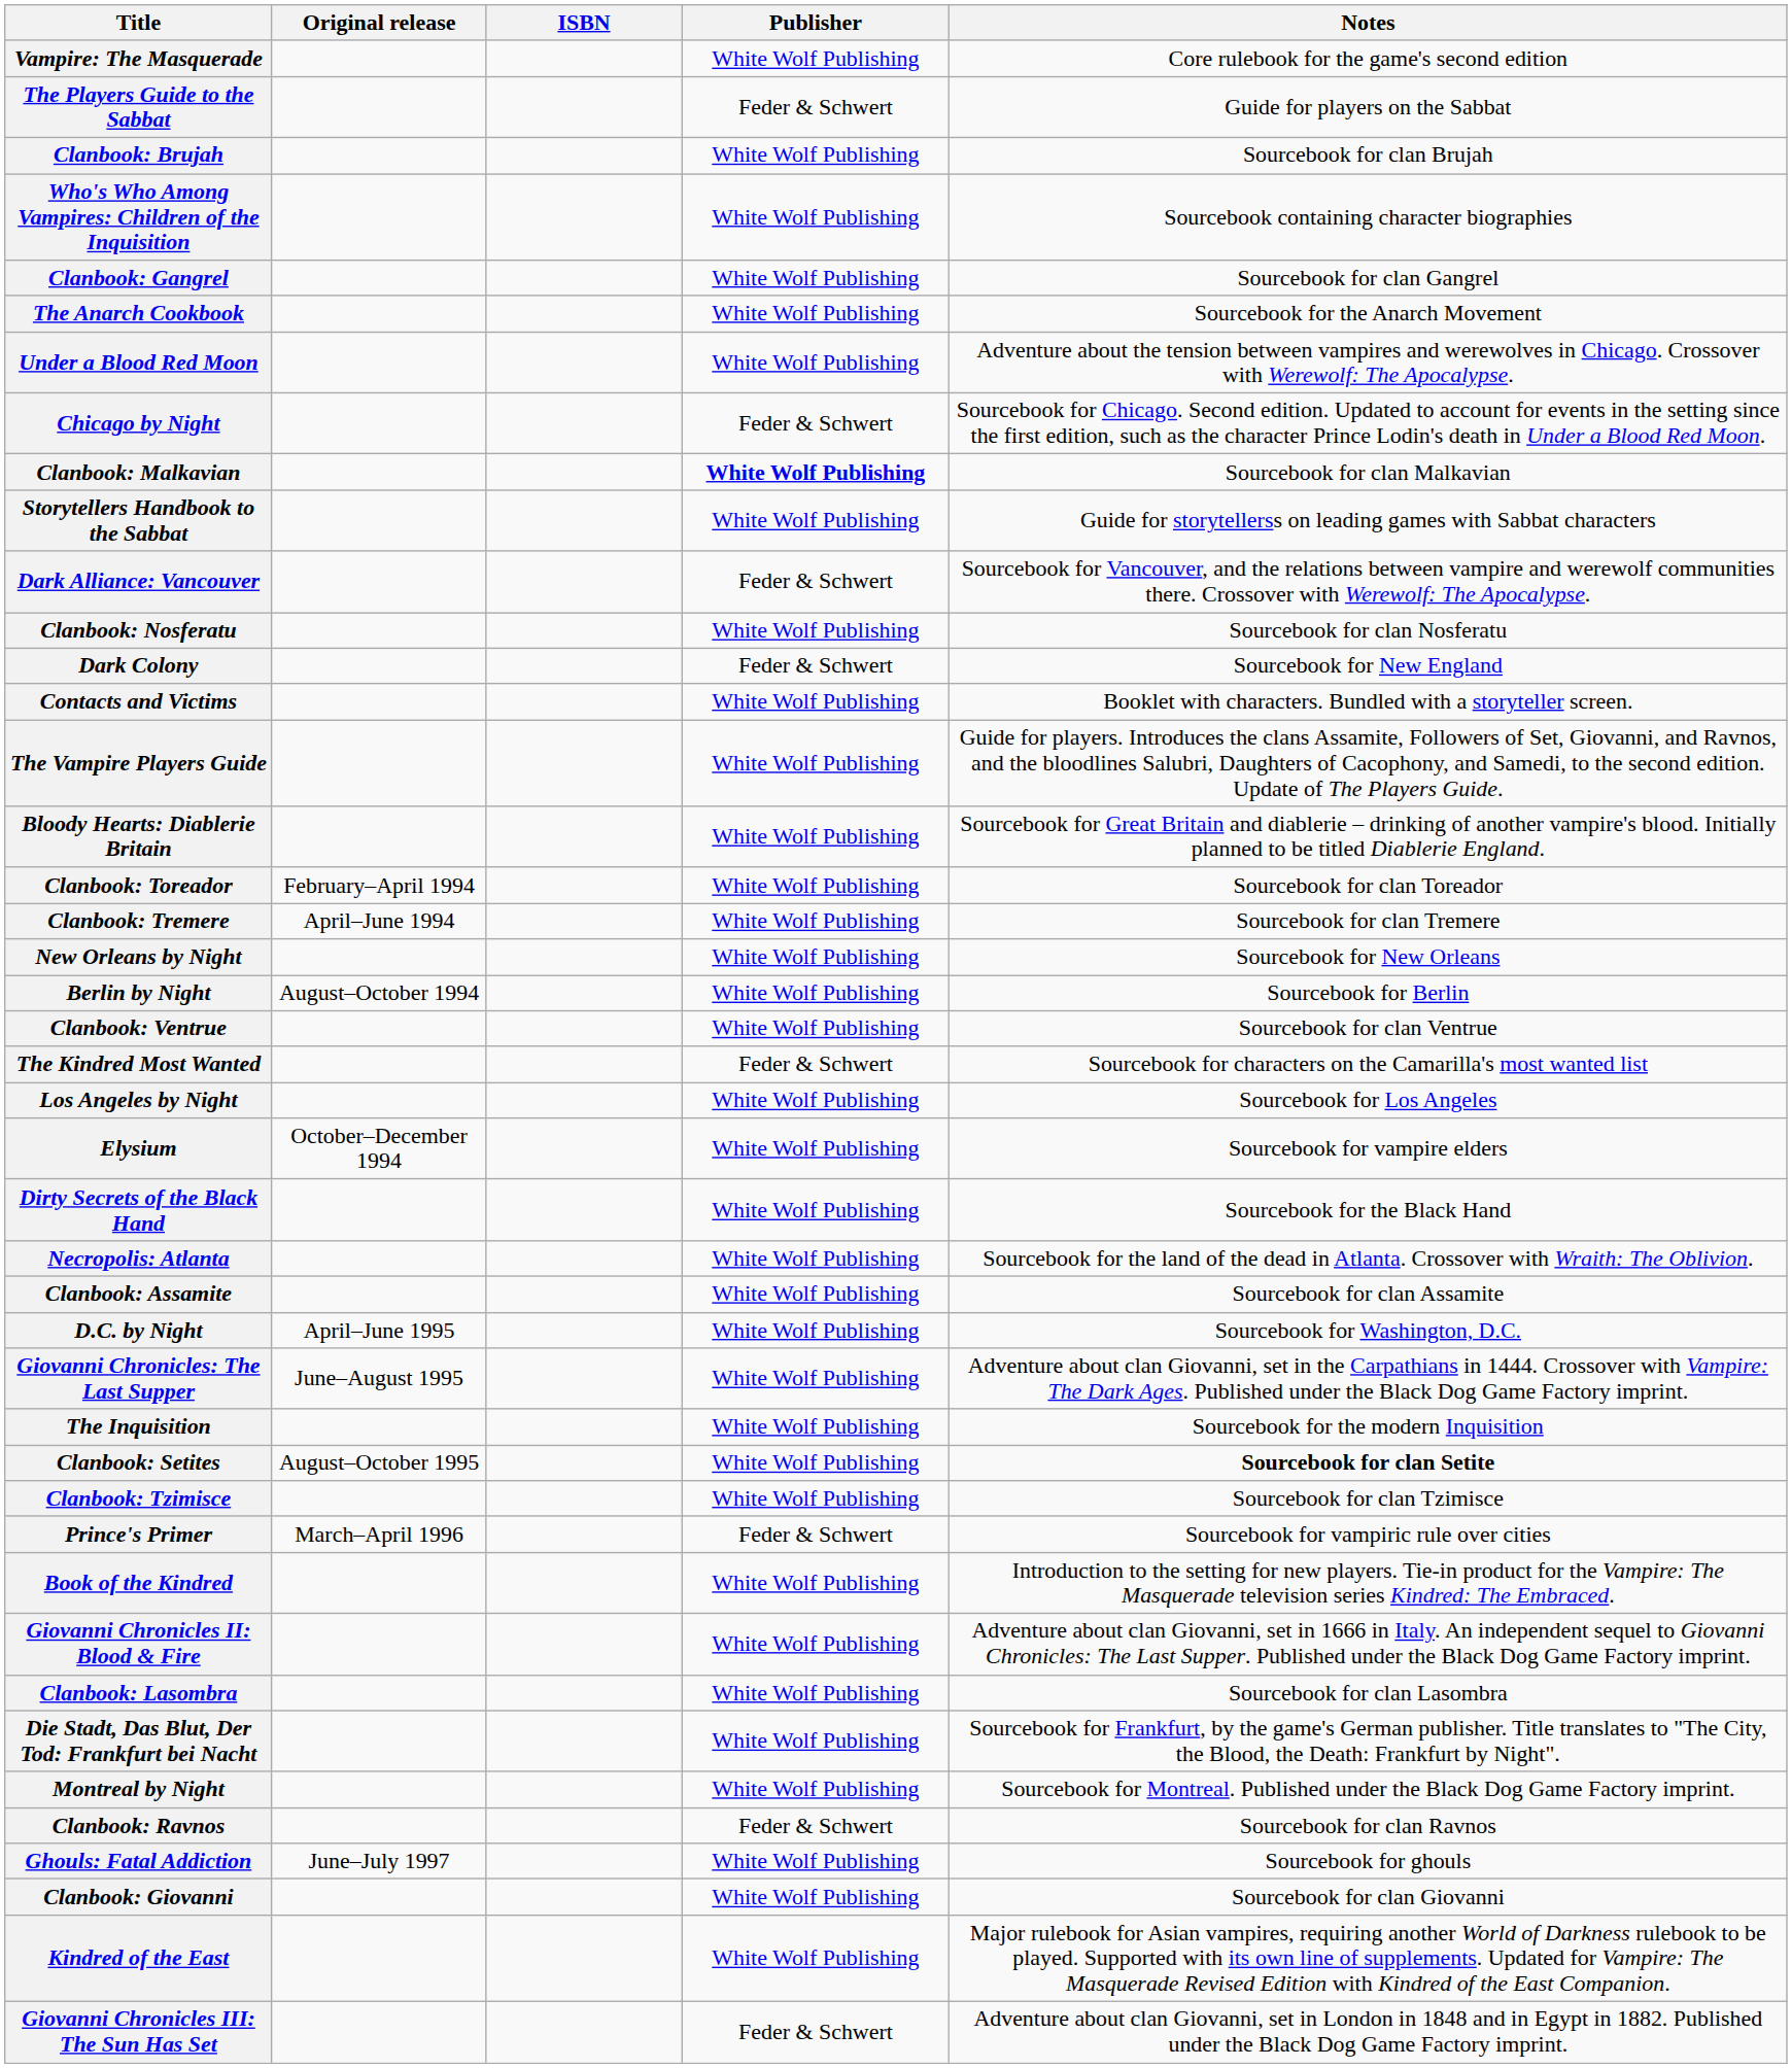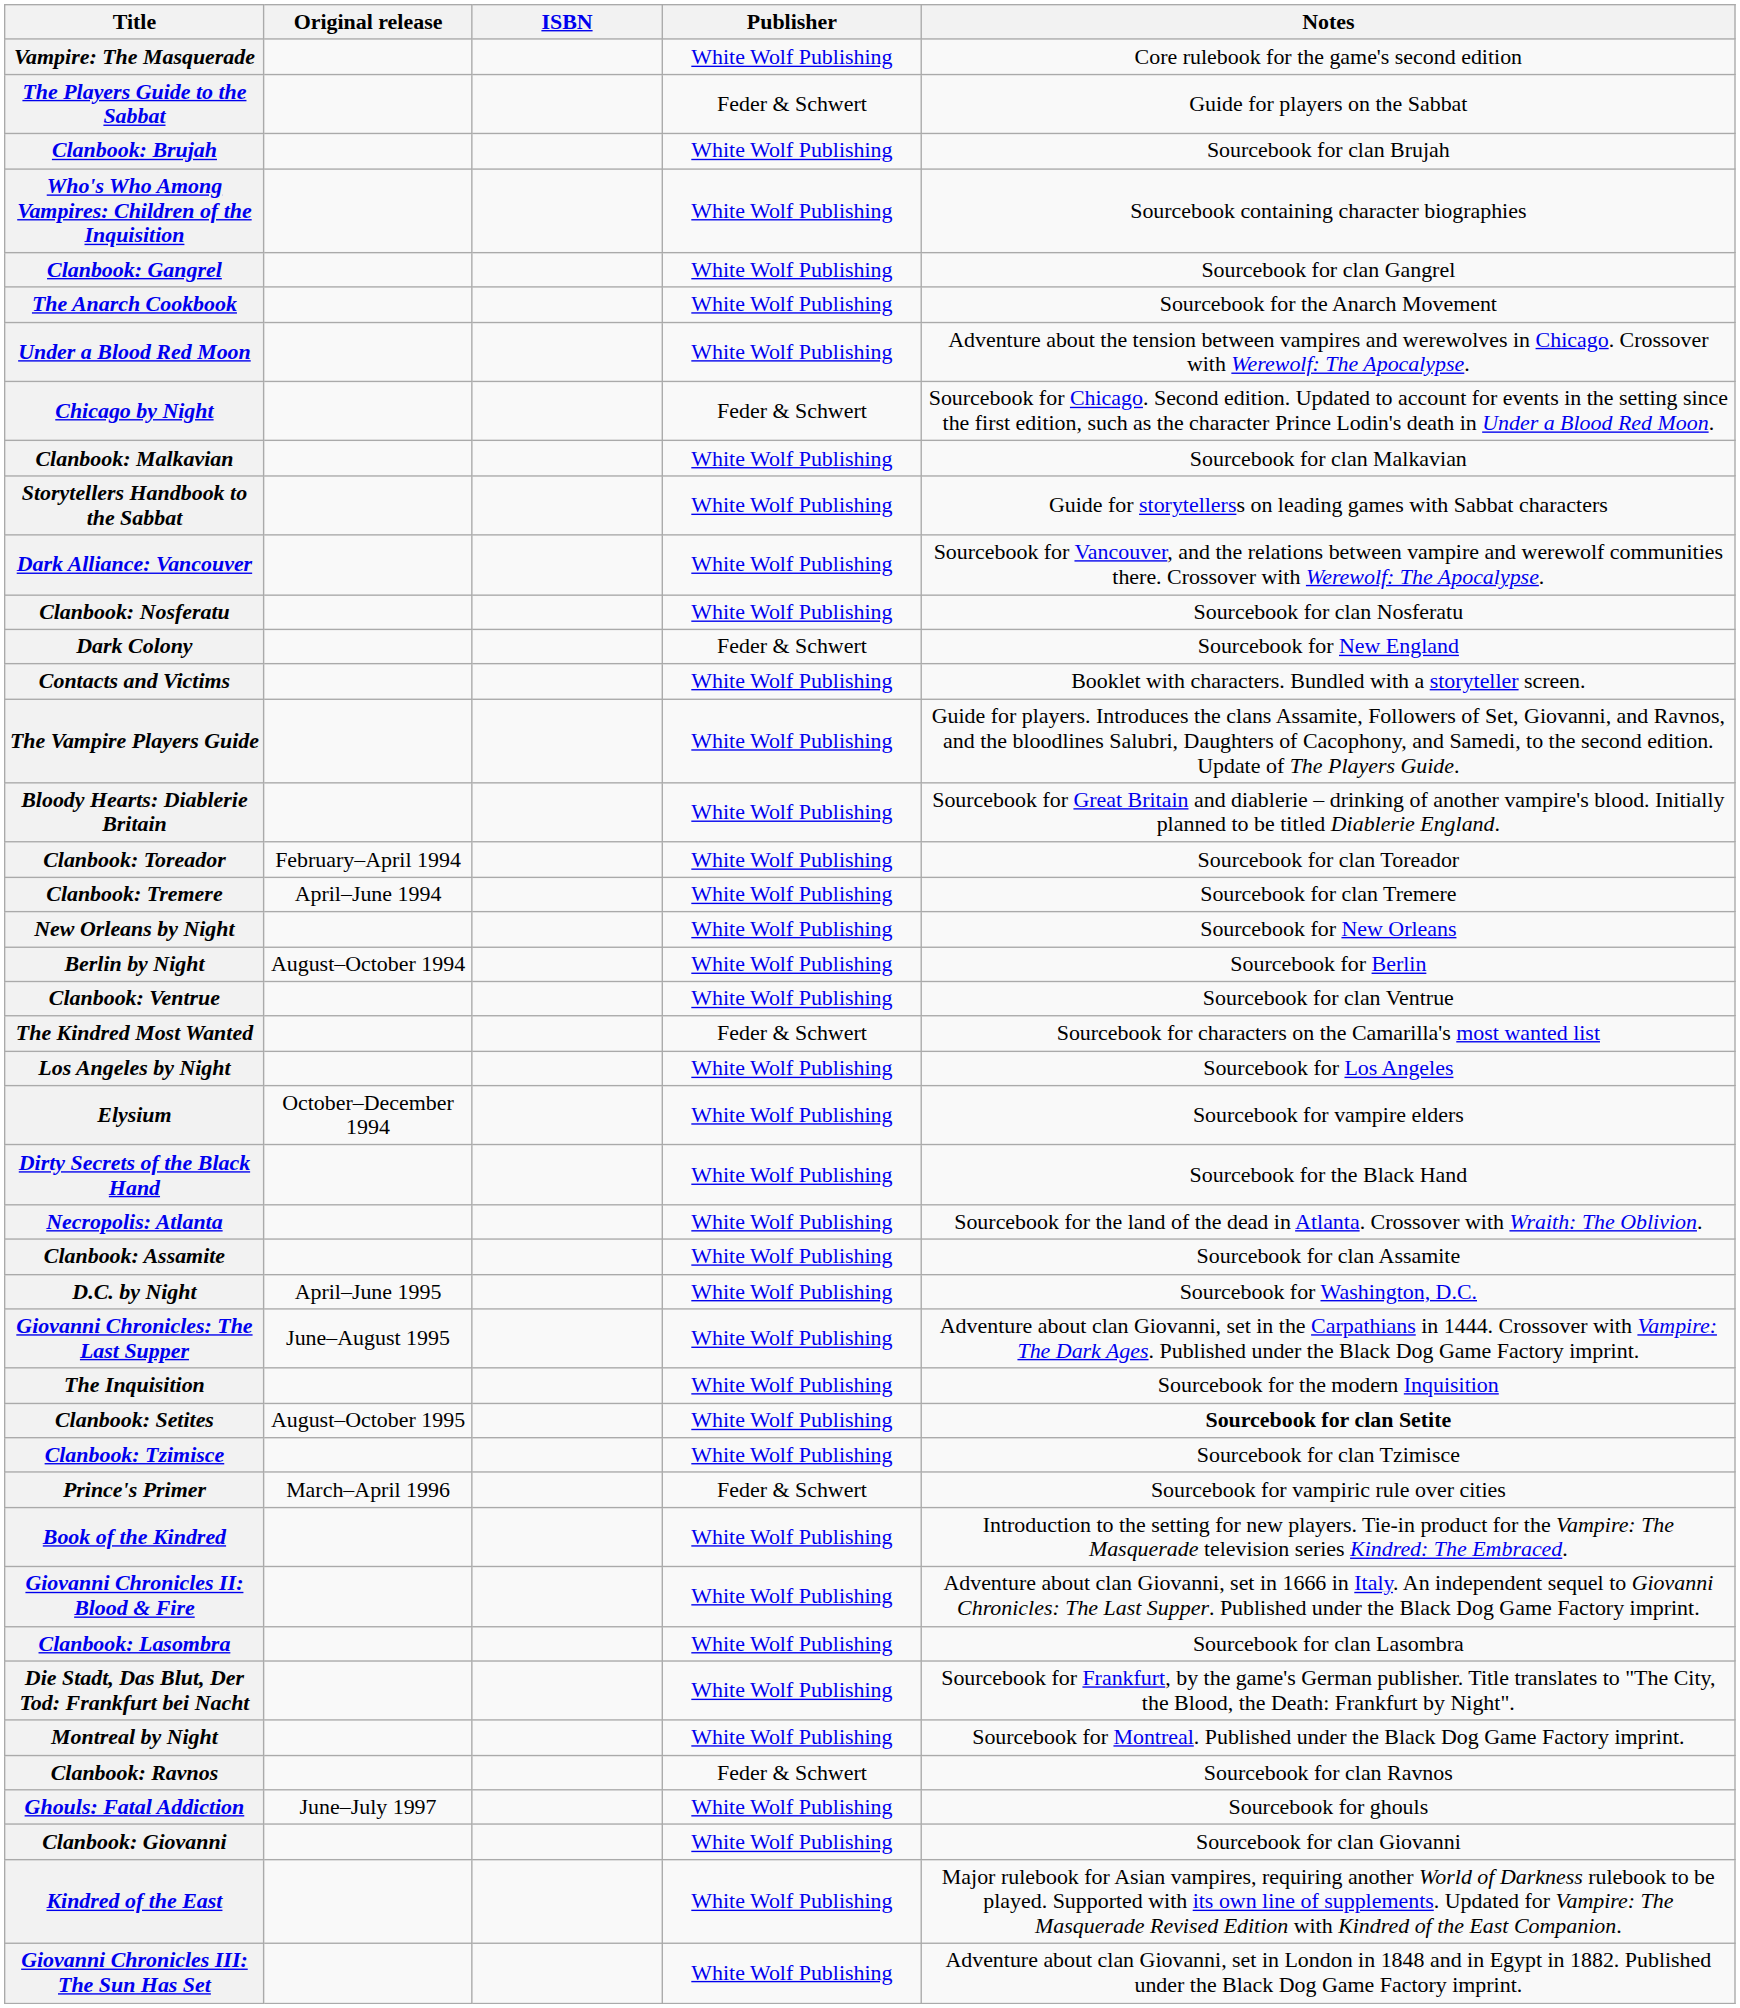Clanbook: Malkavian | Publisher: bold -> normal
Dark Alliance: Vancouver | Publisher: Feder & Schwert -> White Wolf Publishing
Giovanni Chronicles III: The Sun Has Set | Publisher: Feder & Schwert -> White Wolf Publishing
